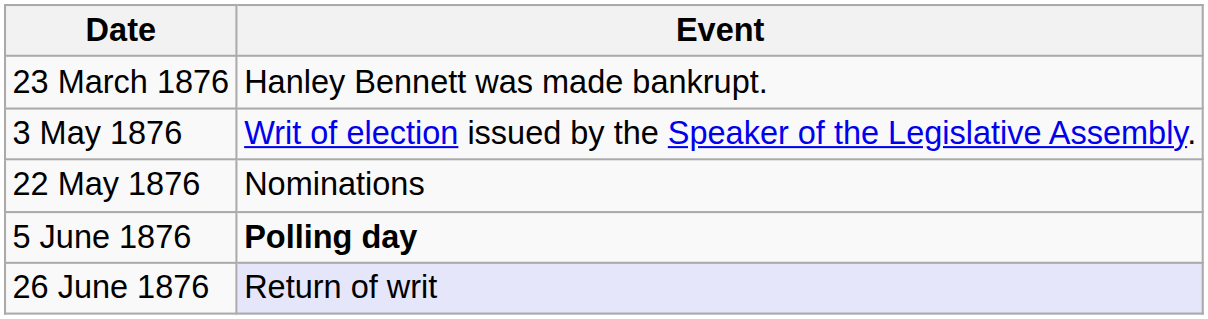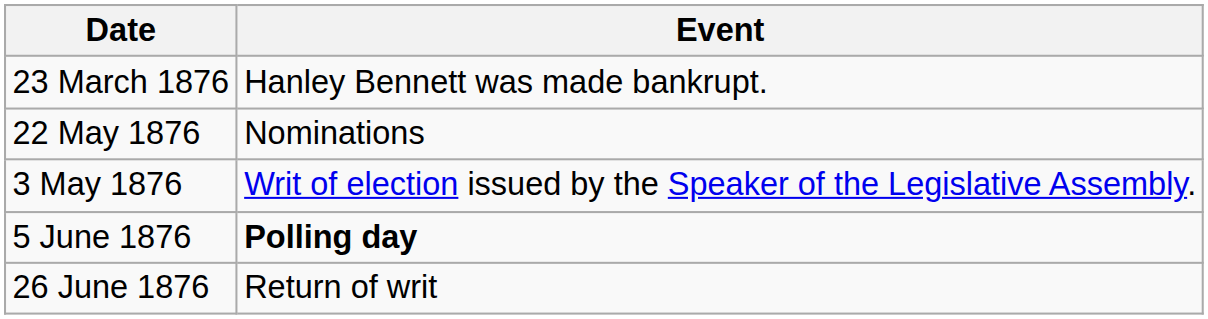rows swapped: 3 May 1876 <-> 22 May 1876
26 June 1876 | Event: lavender background -> no background
